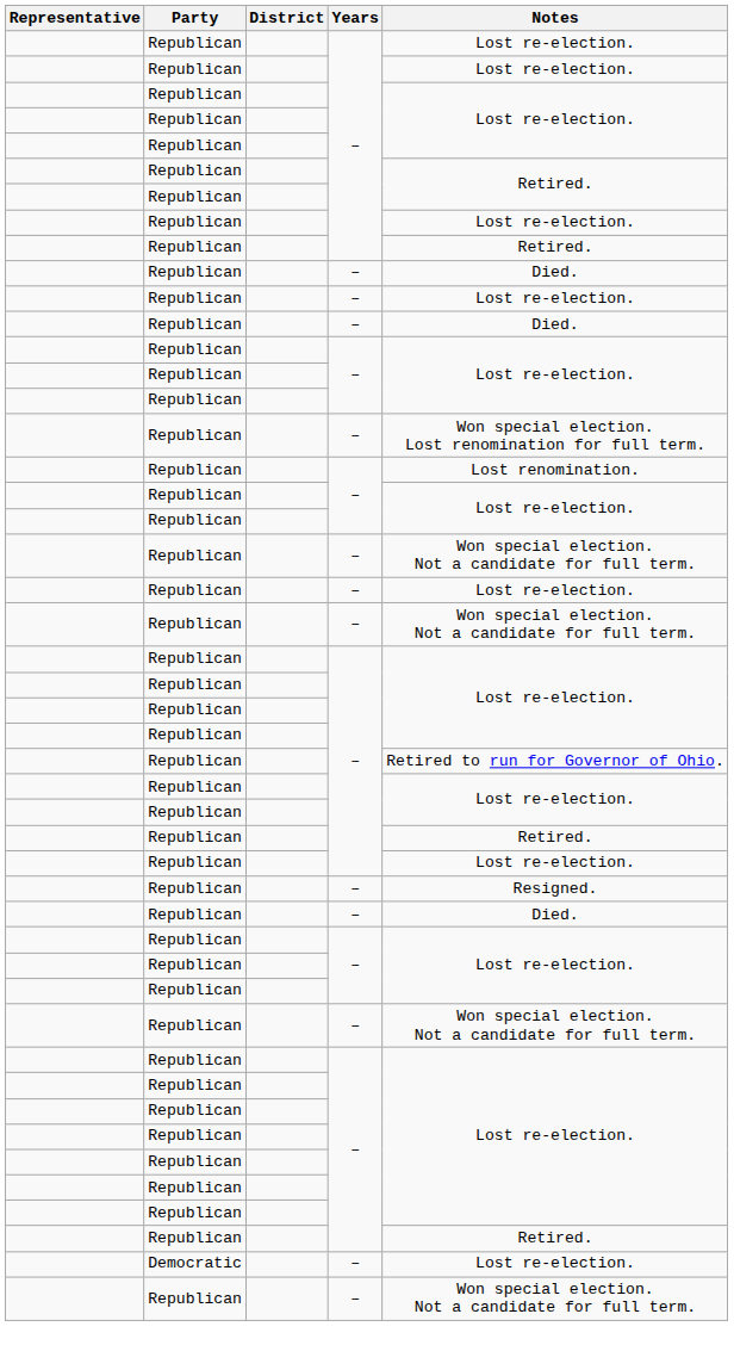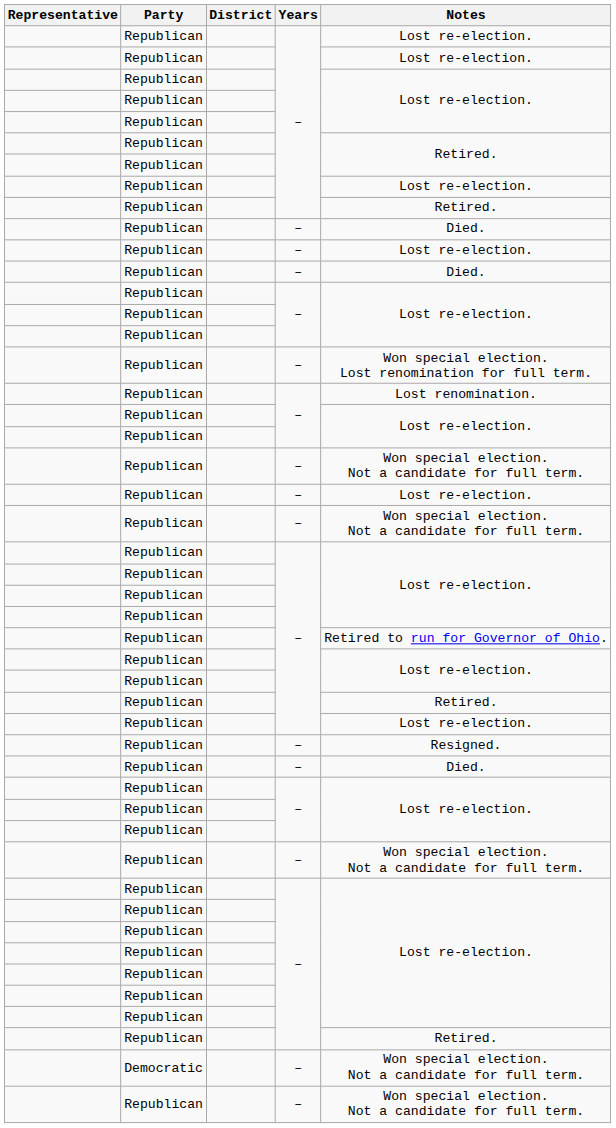Democratic | Notes: Lost re-election. -> Won special election. Not a candidate for full term.
